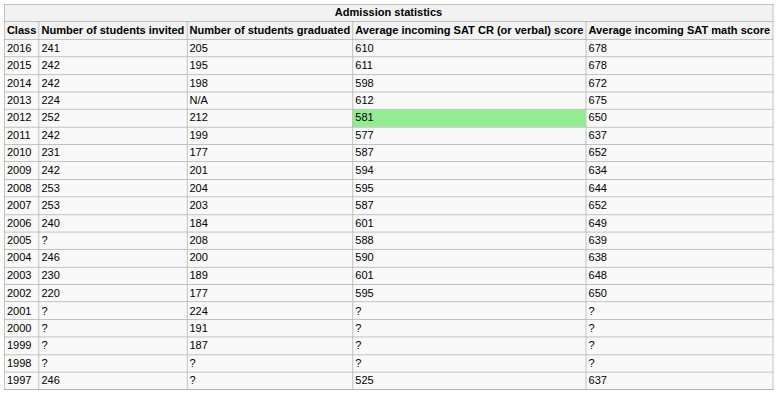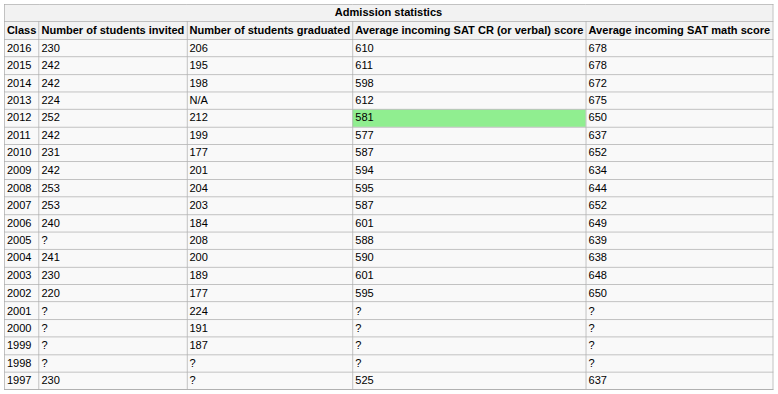2016 | Number of students invited: 241 -> 230
2016 | Number of students graduated: 205 -> 206
2004 | Number of students invited: 246 -> 241
1997 | Number of students invited: 246 -> 230
